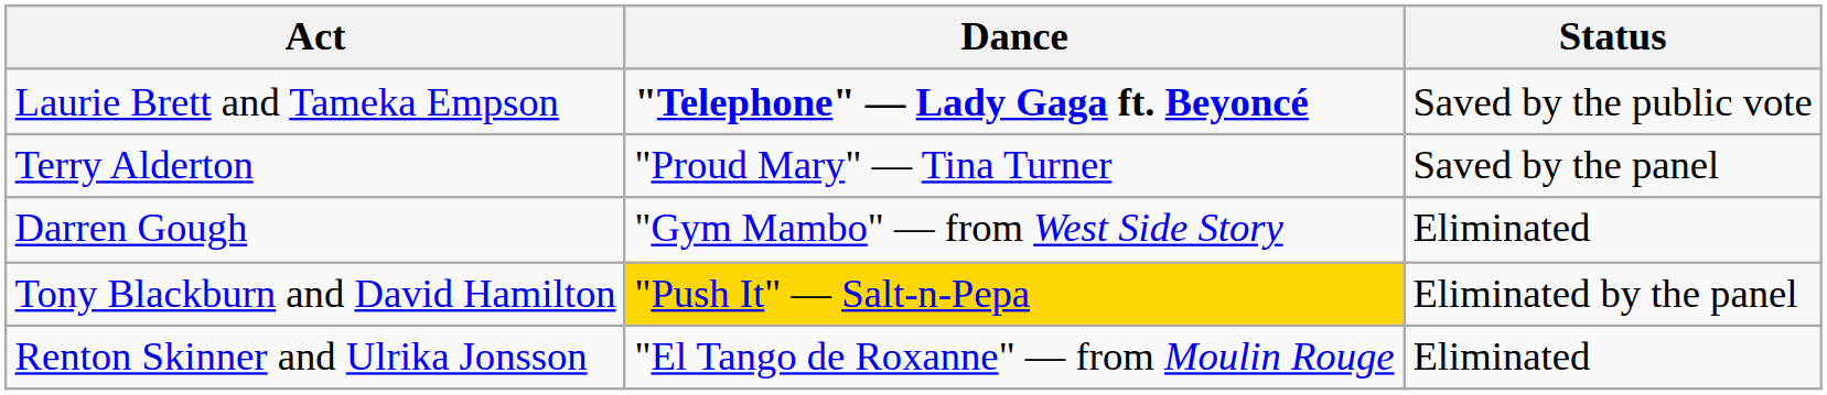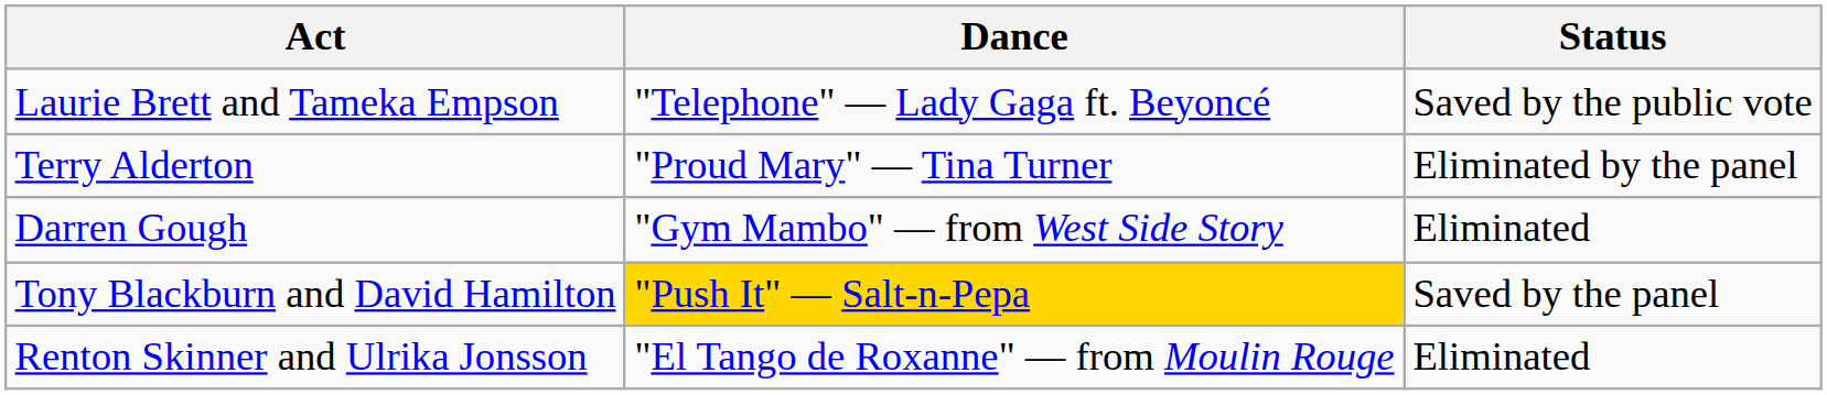Laurie Brett and Tameka Empson | Dance: bold -> normal
Terry Alderton | Status: Saved by the panel -> Eliminated by the panel
Tony Blackburn and David Hamilton | Status: Eliminated by the panel -> Saved by the panel
